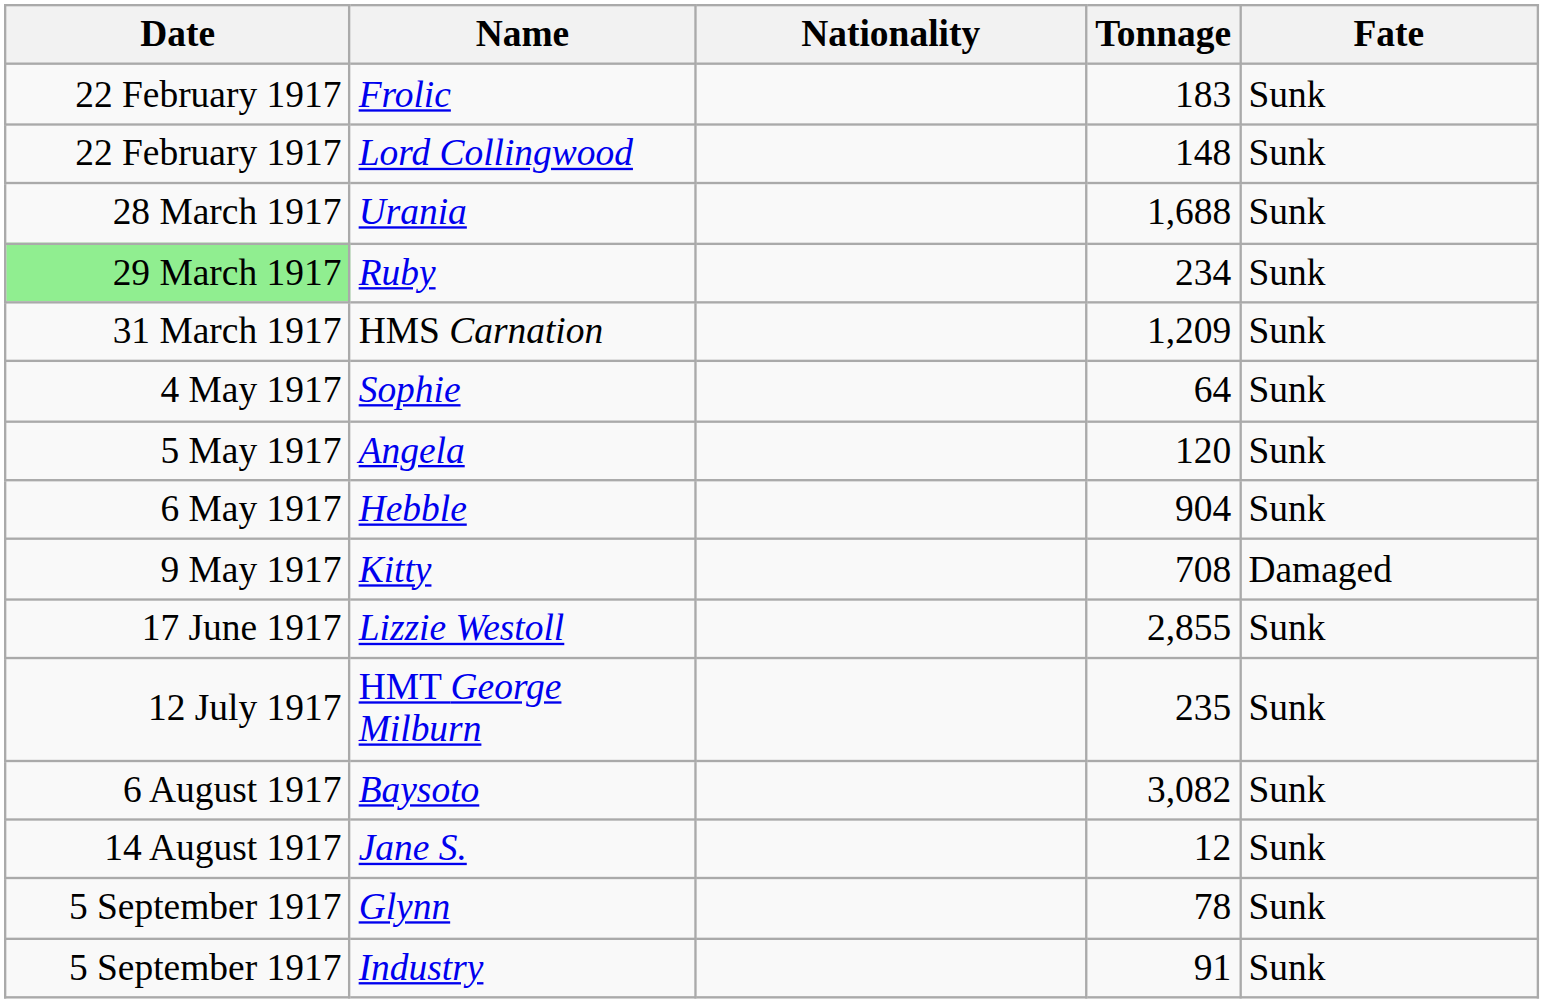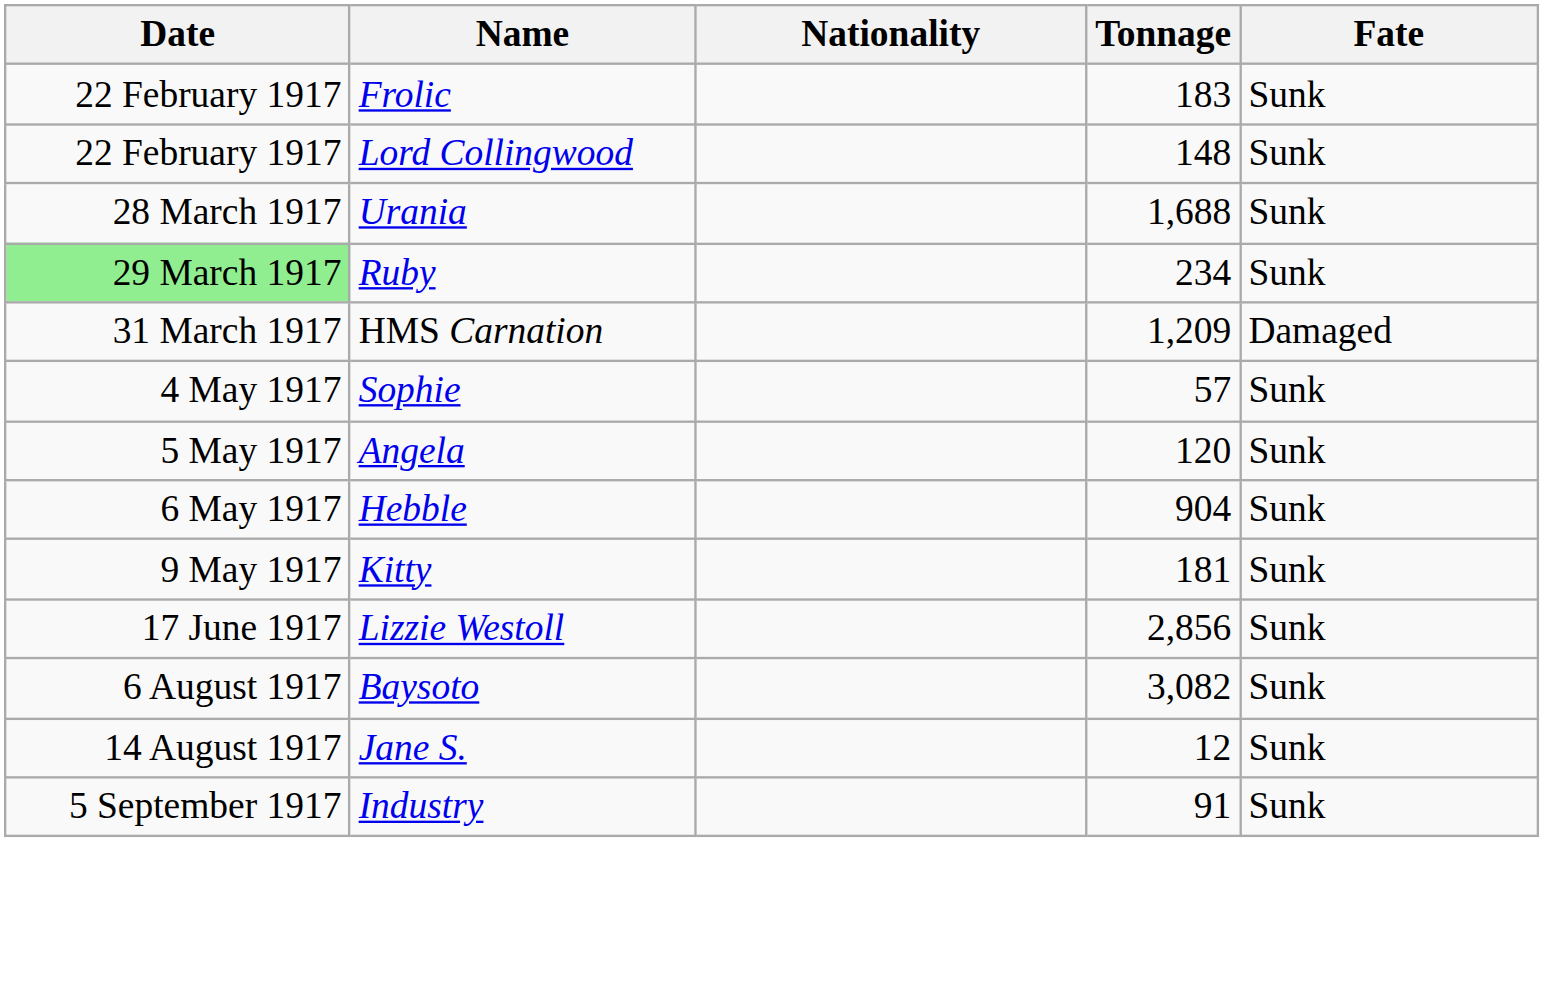HMS Carnation | Fate: Sunk -> Damaged
Sophie | Tonnage: 64 -> 57
Kitty | Tonnage: 708 -> 181
Kitty | Fate: Damaged -> Sunk
Lizzie Westoll | Tonnage: 2,855 -> 2,856
- row: 12 July 1917 | HMT George Milburn | 235 | Sunk
- row: 5 September 1917 | Glynn | 78 | Sunk
